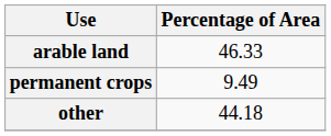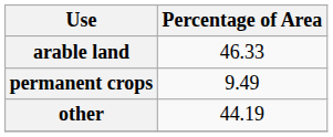other | Percentage of Area: 44.18 -> 44.19
